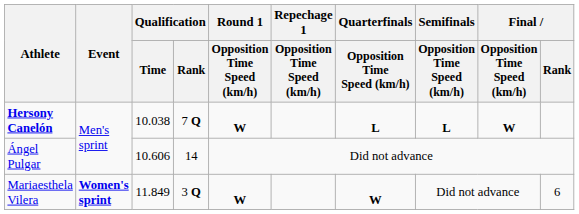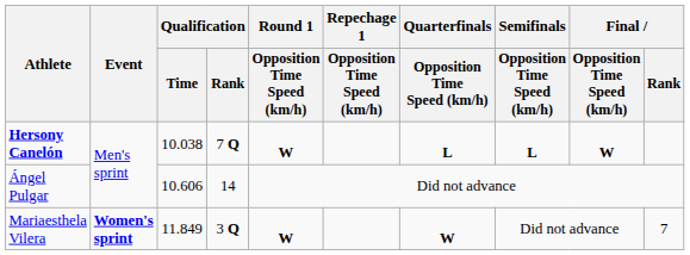Mariaesthela Vilera | Final / Rank: 6 -> 7
